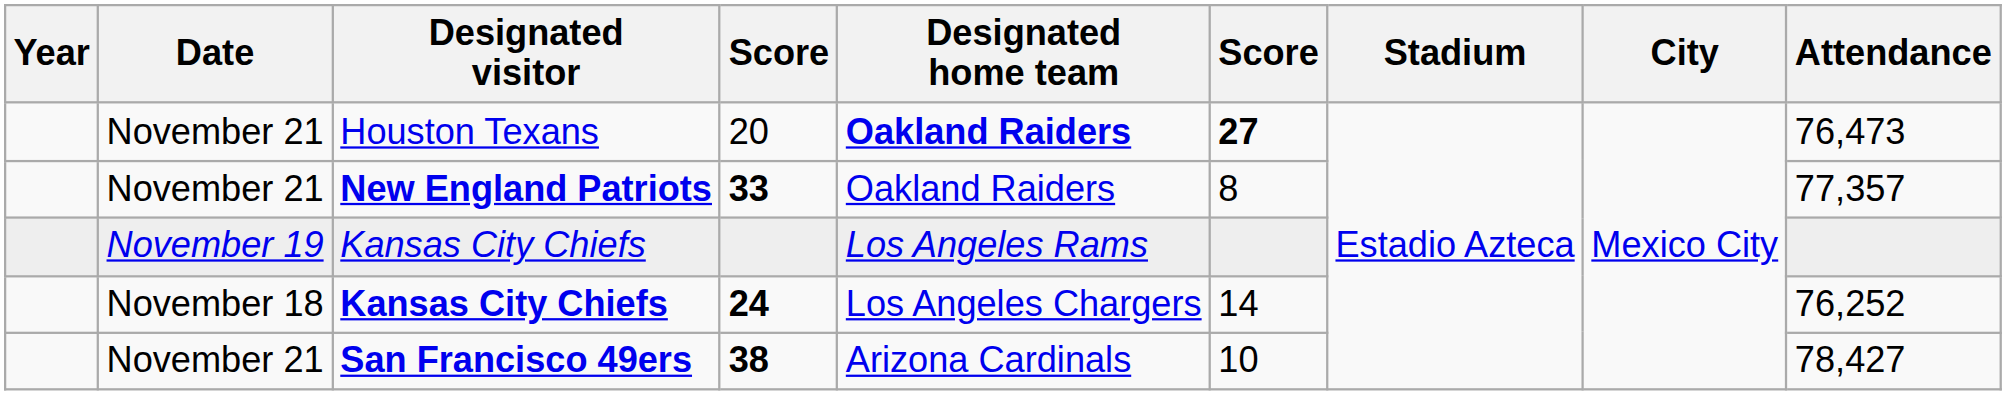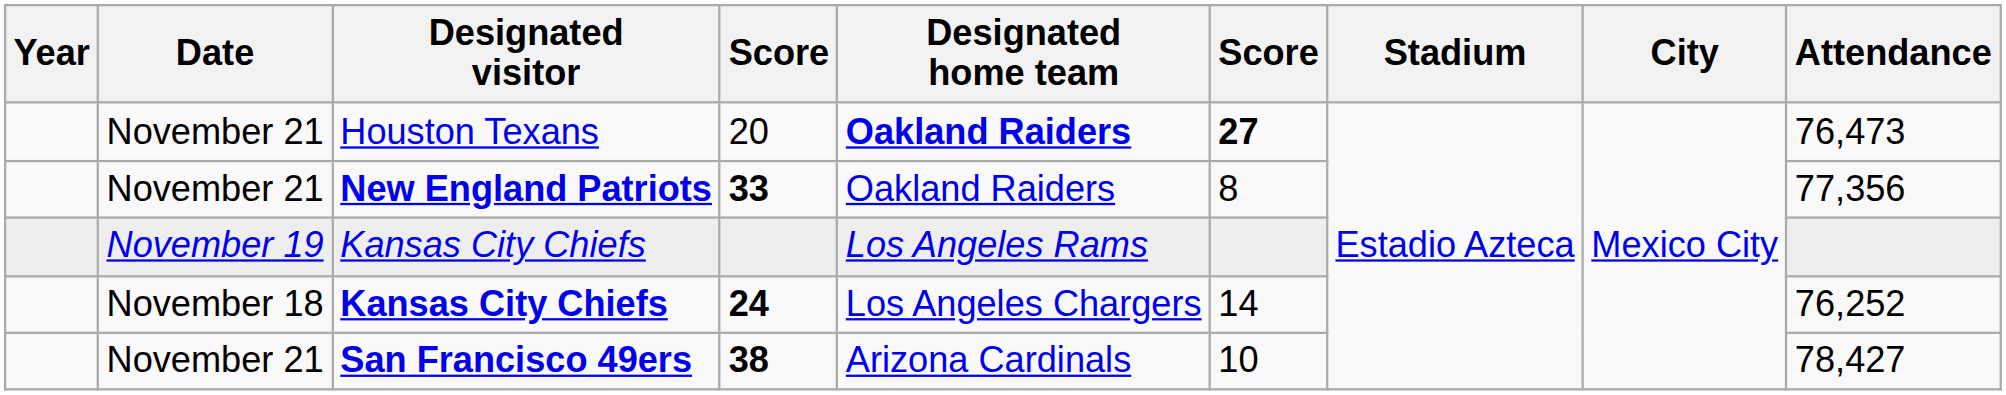33 | Attendance: 77,357 -> 77,356
